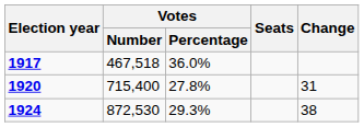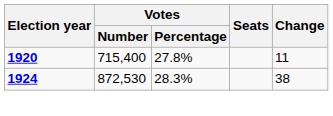- row: 1917 | 467,518 | 36.0%
1920 | Change: 31 -> 11
1924 | Votes / Percentage: 29.3% -> 28.3%
